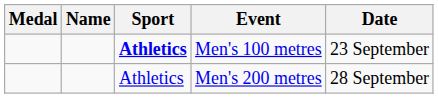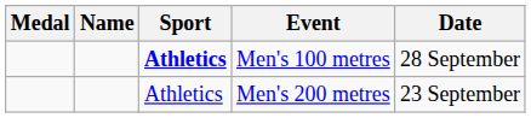Men's 100 metres | Date: 23 September -> 28 September
Men's 200 metres | Date: 28 September -> 23 September
